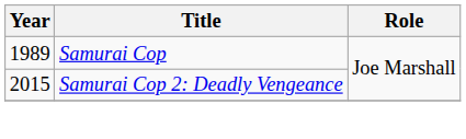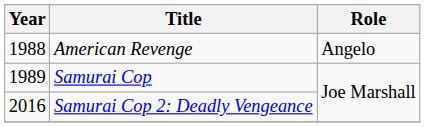+ row: 1988 | American Revenge | Angelo
Samurai Cop 2: Deadly Vengeance | Year: 2015 -> 2016
